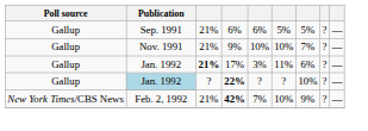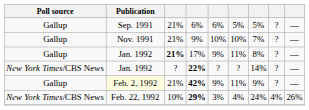17% | column 5: 3% -> 9%
17% | column 7: 6% -> 8%
22% | Poll source: Gallup -> New York Times/CBS News
22% | Publication: lightblue background -> no background
22% | column 7: 10% -> 14%
42% | Poll source: New York Times/CBS News -> Gallup
42% | Publication: no background -> lightyellow background
42% | column 5: 7% -> 9%
42% | column 6: 10% -> 11%
+ row: New York Times/CBS News | Feb. 22, 1992 | 10% | 29% | 3% | 4% | 24% | 4% | 26%
